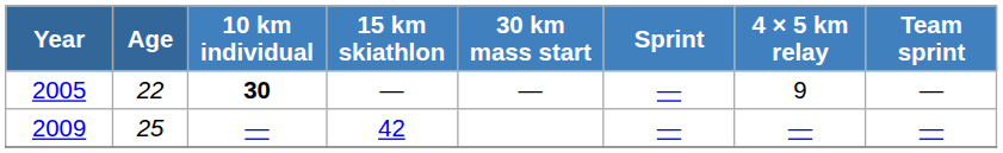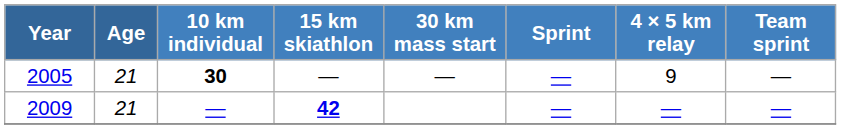2005 | Age: 22 -> 21
2009 | Age: 25 -> 21
2009 | 15 km skiathlon: normal -> bold
